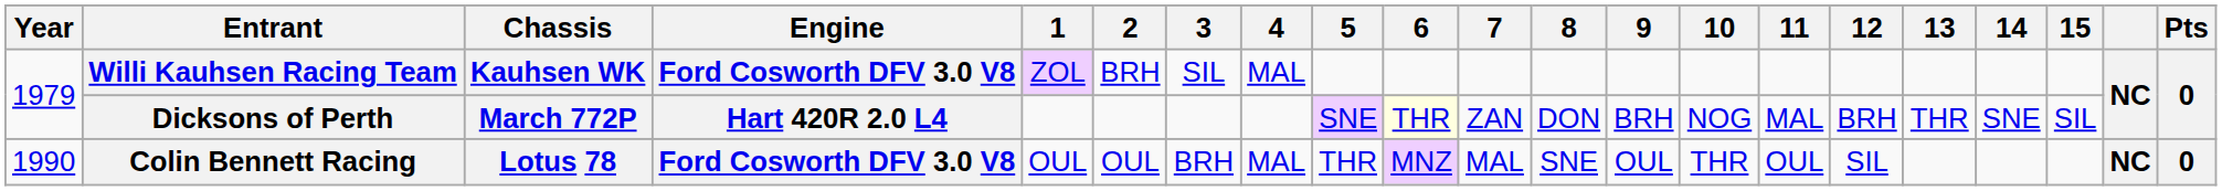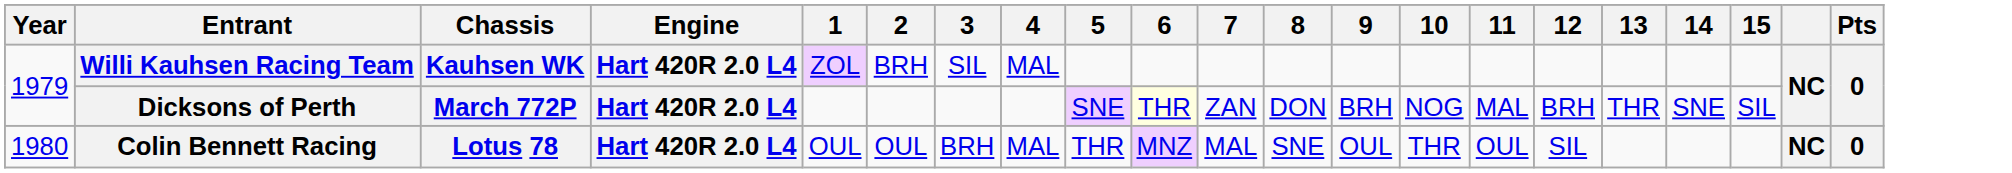Willi Kauhsen Racing Team | Engine: Ford Cosworth DFV 3.0 V8 -> Hart 420R 2.0 L4
Colin Bennett Racing | Year: 1990 -> 1980
Colin Bennett Racing | Engine: Ford Cosworth DFV 3.0 V8 -> Hart 420R 2.0 L4
